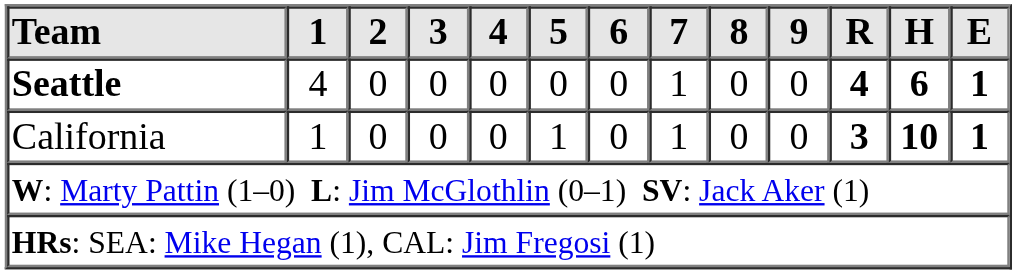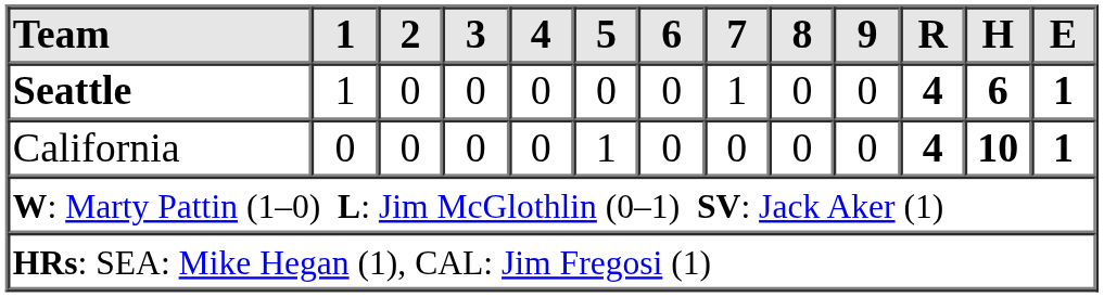Seattle | 1: 4 -> 1
California | 1: 1 -> 0
California | 7: 1 -> 0
California | R: 3 -> 4
